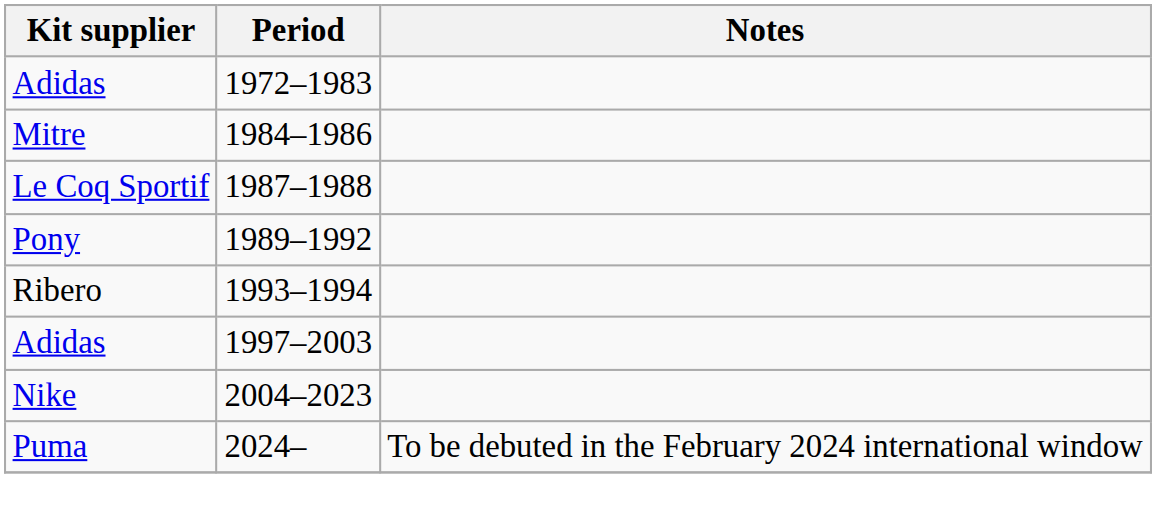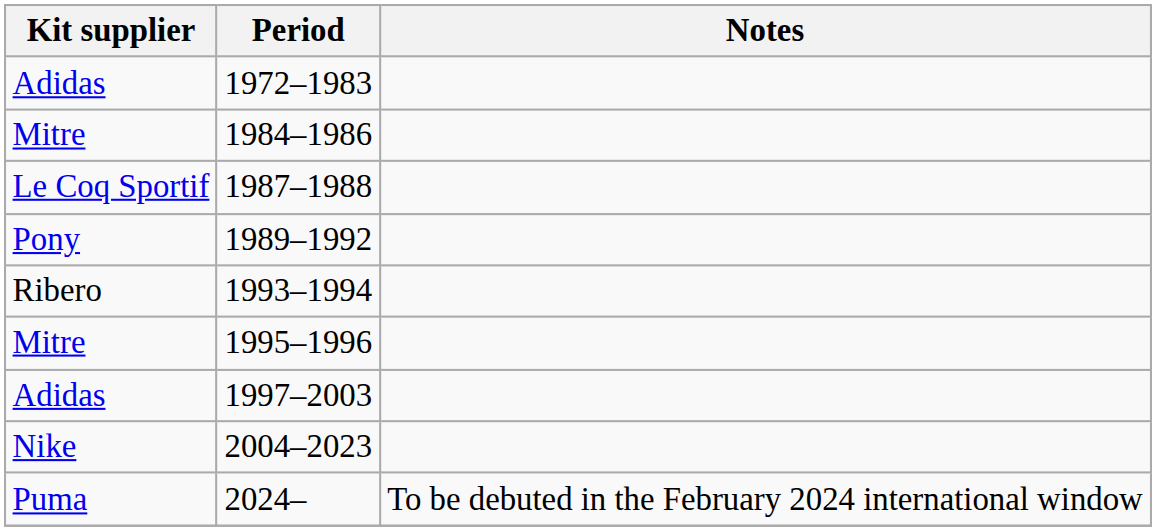+ row: Mitre | 1995–1996
